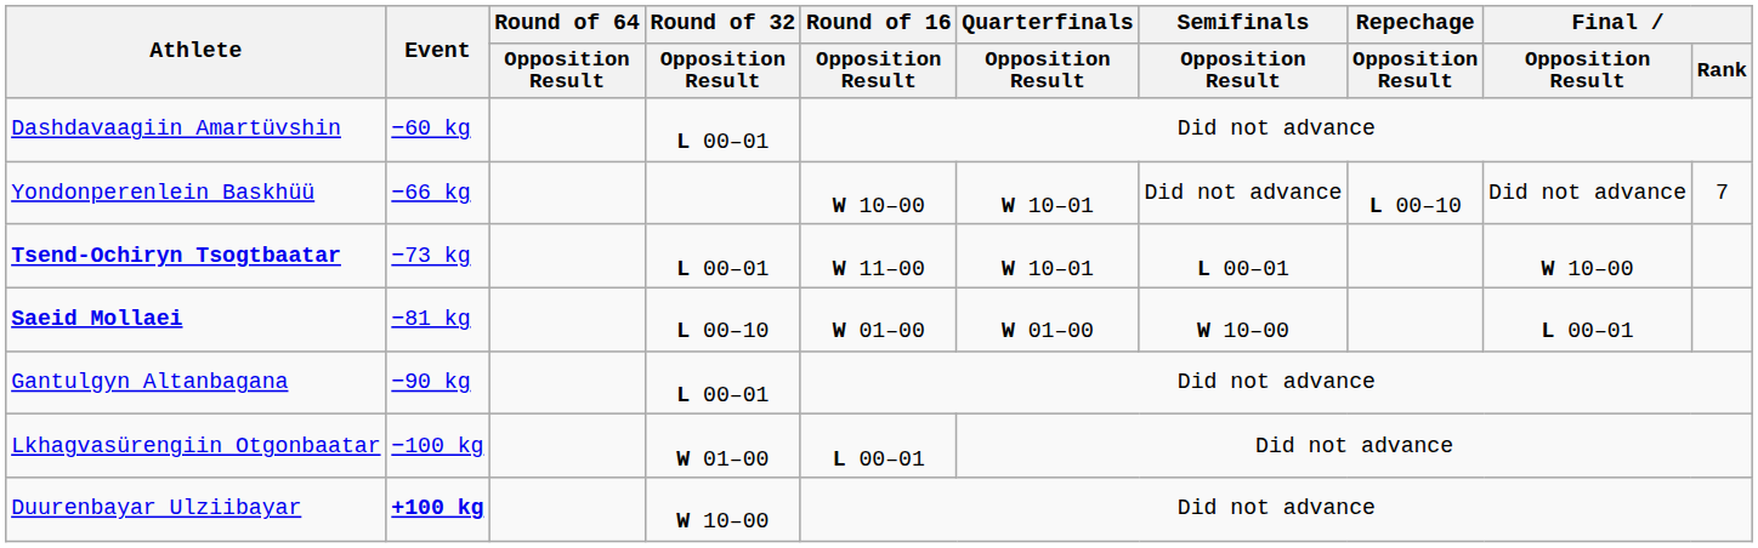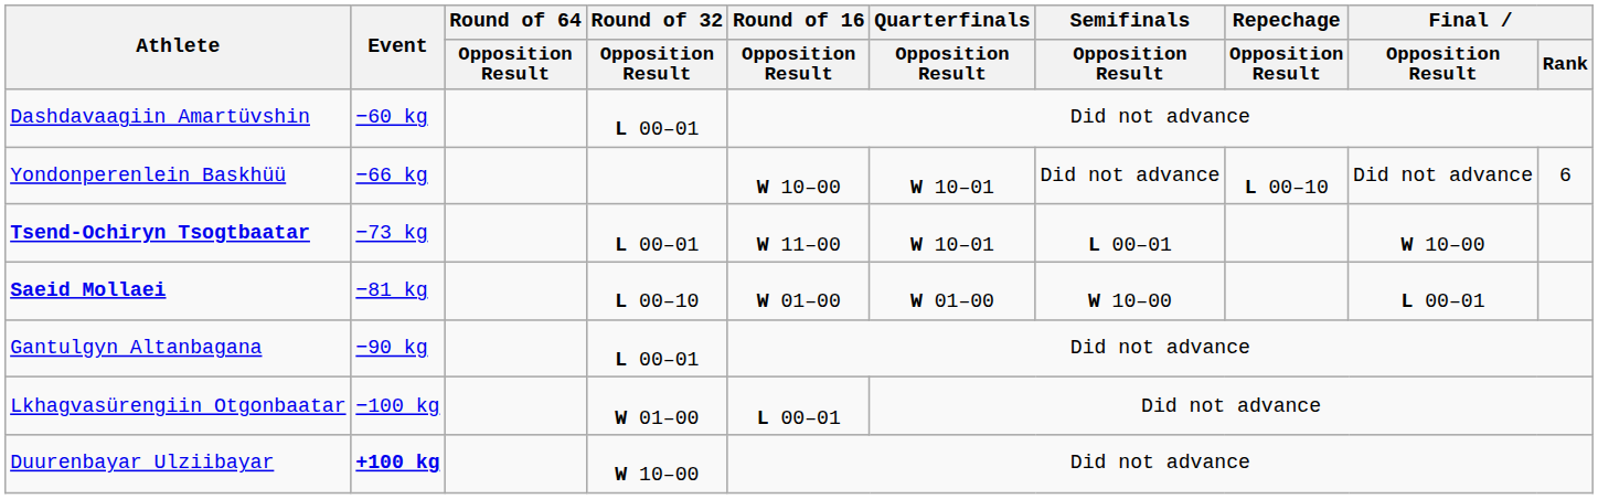Yondonperenlein Baskhüü | Final / Rank: 7 -> 6
